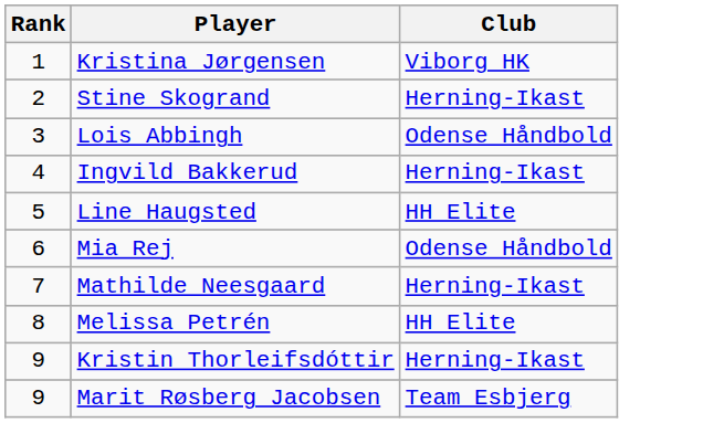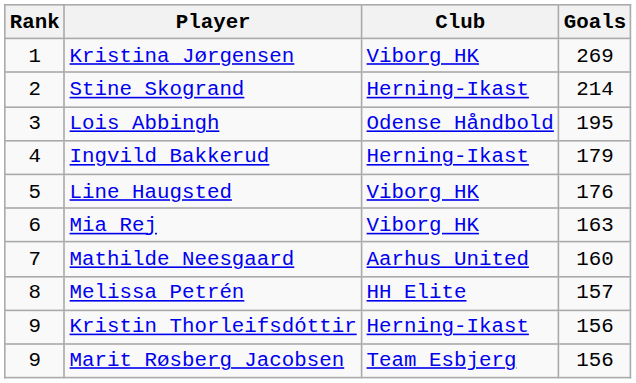+ column: Goals | 269 | 214 | 195 | 179 | 176 | 163 | 160 | 157 | 156 | 156
Line Haugsted | Club: HH Elite -> Viborg HK
Mia Rej | Club: Odense Håndbold -> Viborg HK
Mathilde Neesgaard | Club: Herning-Ikast -> Aarhus United
